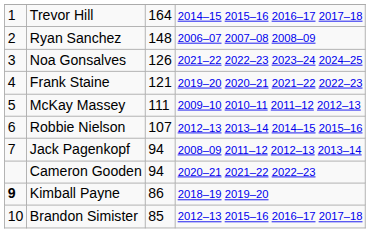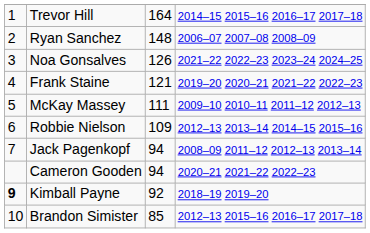Robbie Nielson | column 3: 107 -> 109
Kimball Payne | column 3: 86 -> 92
